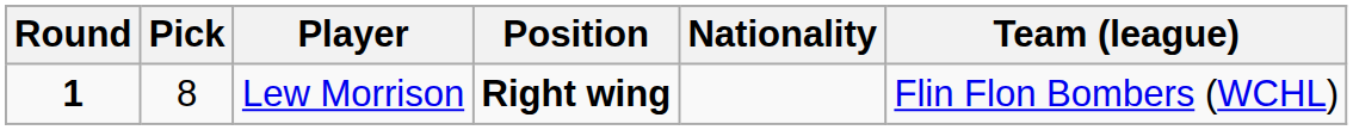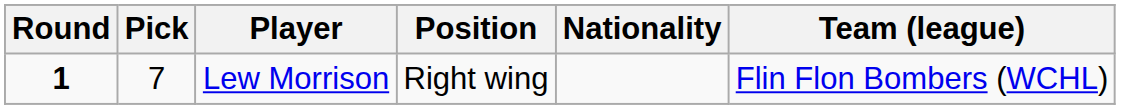Lew Morrison | Pick: 8 -> 7
Lew Morrison | Position: bold -> normal
